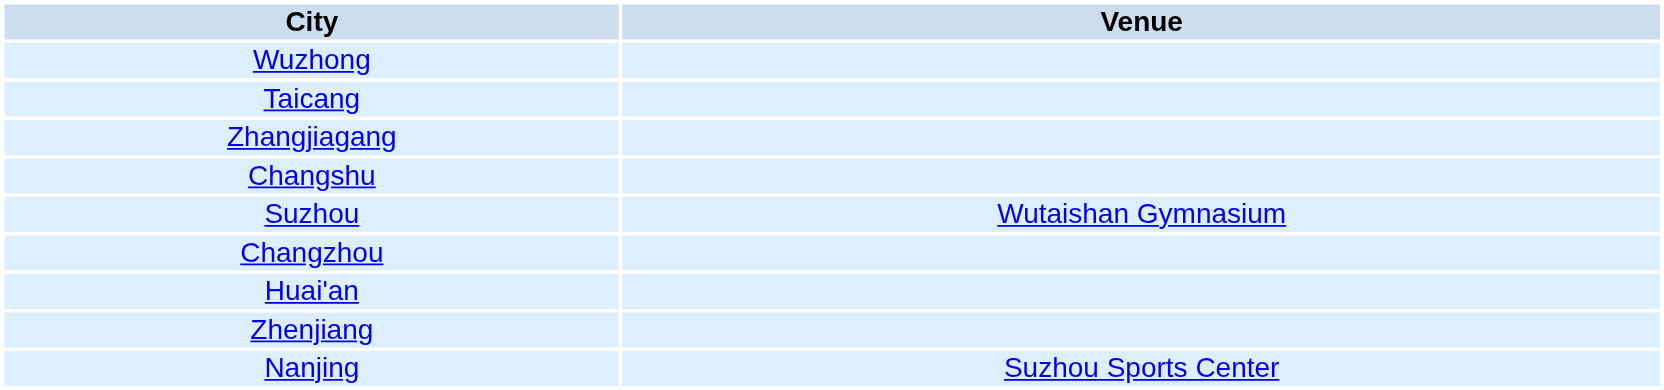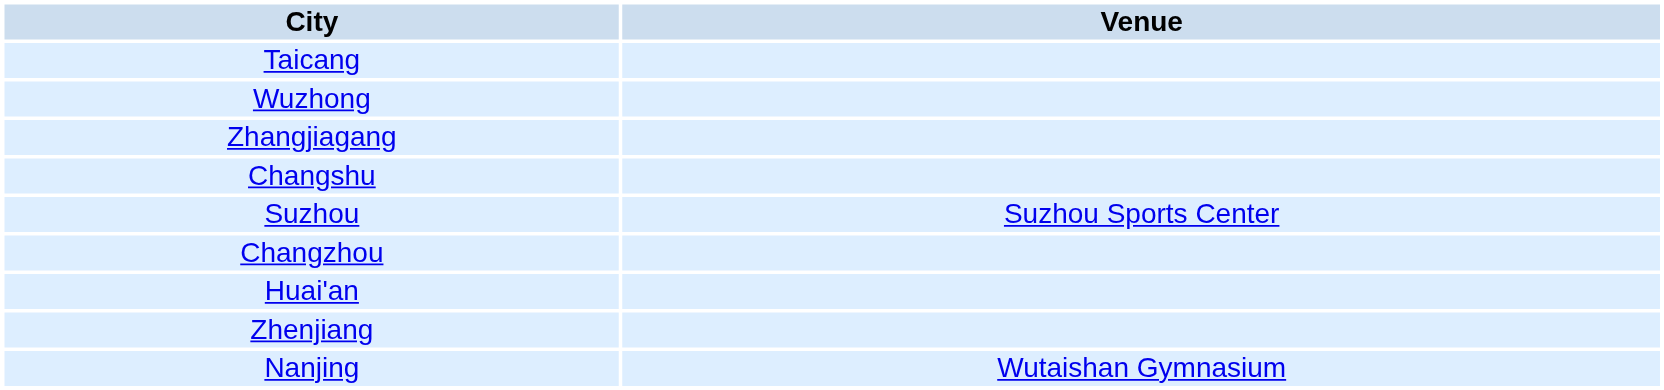rows swapped: Wuzhong <-> Taicang
Suzhou | Venue: Wutaishan Gymnasium -> Suzhou Sports Center
Nanjing | Venue: Suzhou Sports Center -> Wutaishan Gymnasium
